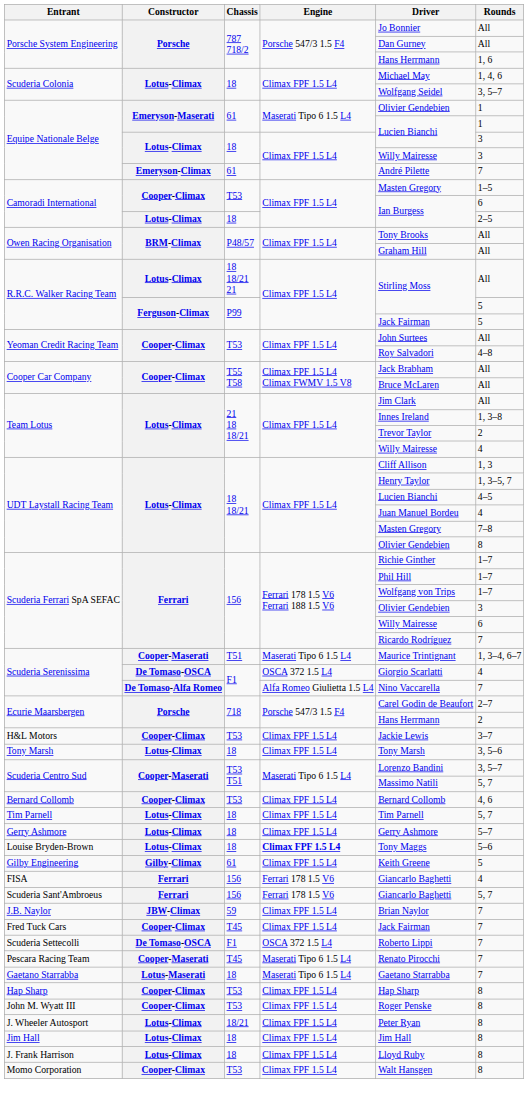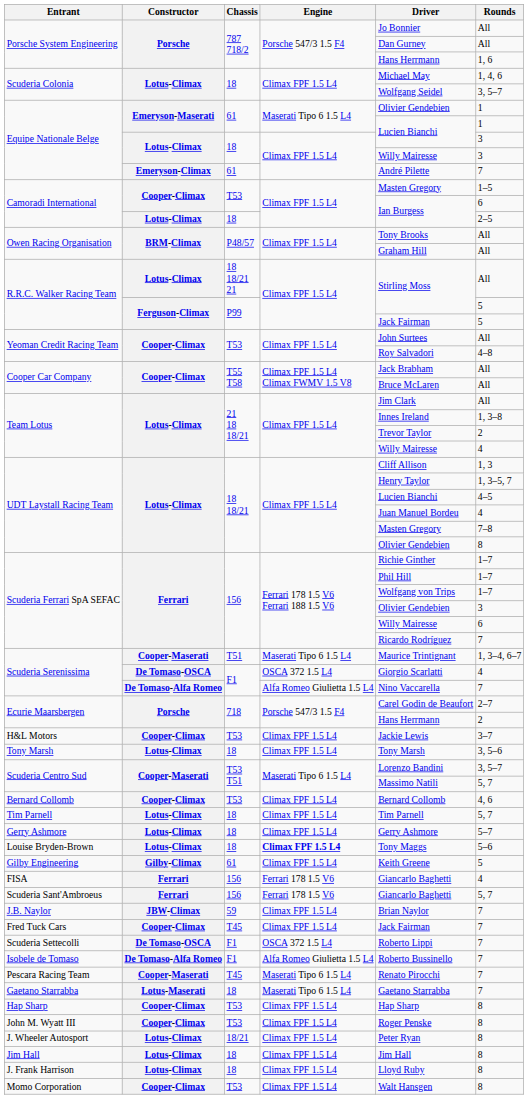+ row: Isobele de Tomaso | De Tomaso-Alfa Romeo | F1 | Alfa Romeo Giulietta 1.5 L4 | Roberto Bussinello | 7
